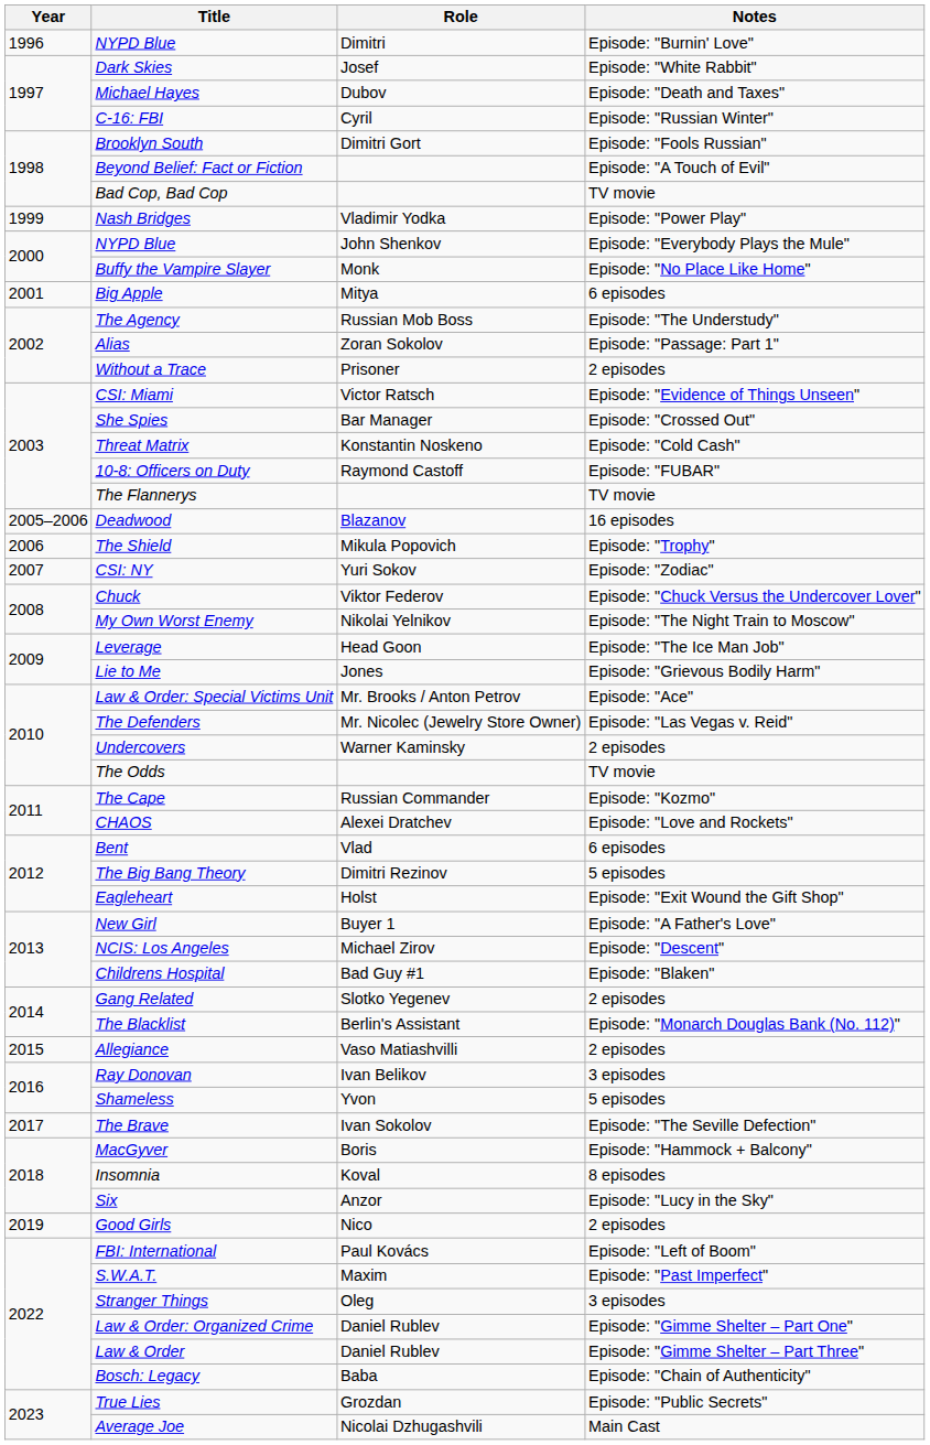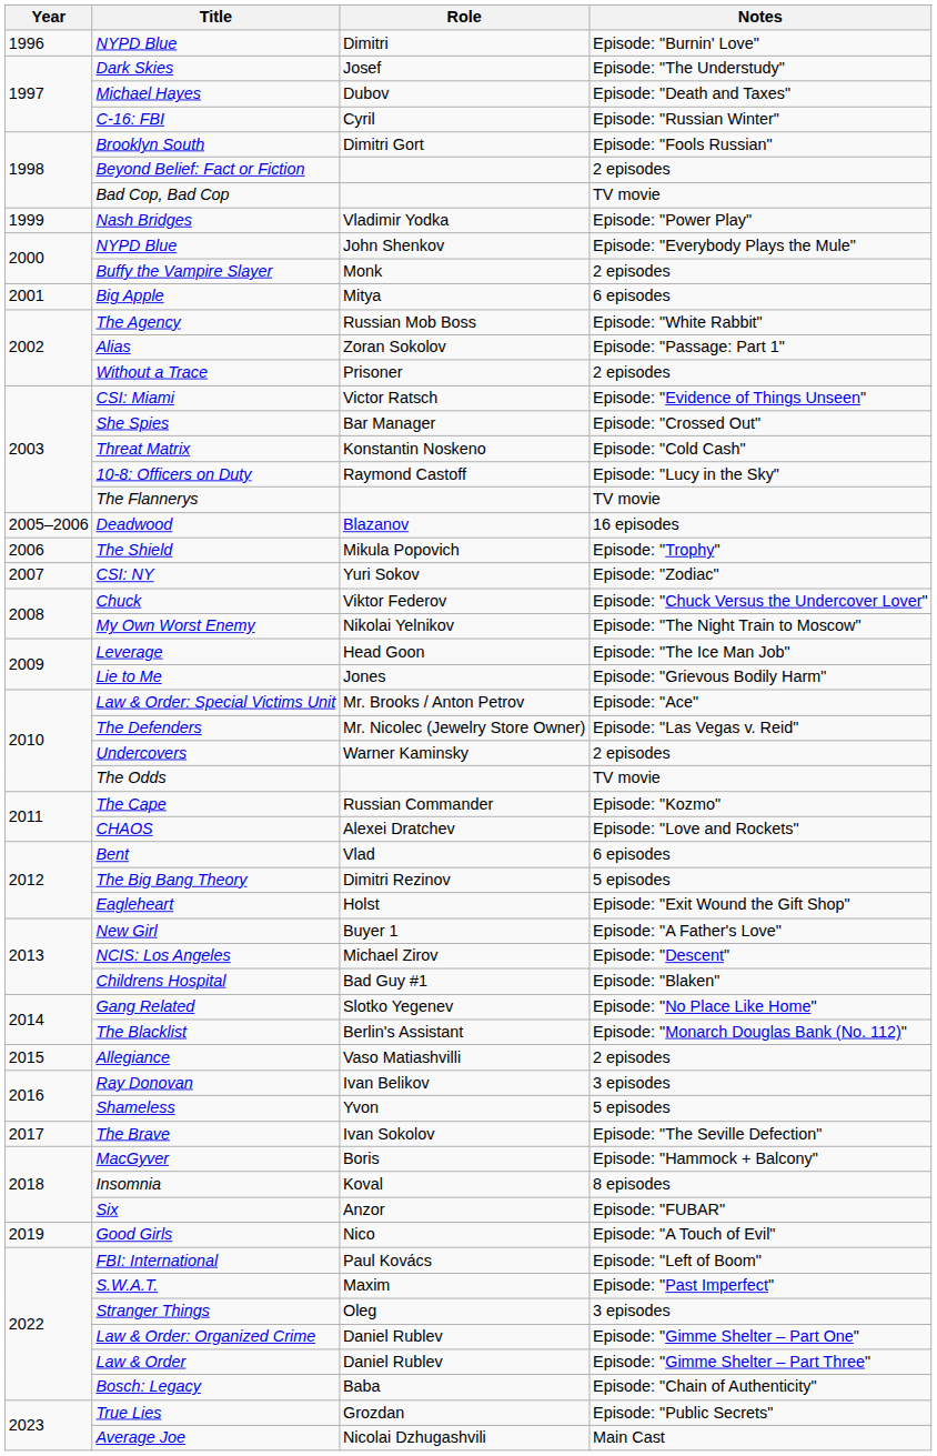Dark Skies | Notes: Episode: "White Rabbit" -> Episode: "The Understudy"
Beyond Belief: Fact or Fiction | Notes: Episode: "A Touch of Evil" -> 2 episodes
Buffy the Vampire Slayer | Notes: Episode: "No Place Like Home" -> 2 episodes
The Agency | Notes: Episode: "The Understudy" -> Episode: "White Rabbit"
10-8: Officers on Duty | Notes: Episode: "FUBAR" -> Episode: "Lucy in the Sky"
Gang Related | Notes: 2 episodes -> Episode: "No Place Like Home"
Six | Notes: Episode: "Lucy in the Sky" -> Episode: "FUBAR"
Good Girls | Notes: 2 episodes -> Episode: "A Touch of Evil"
